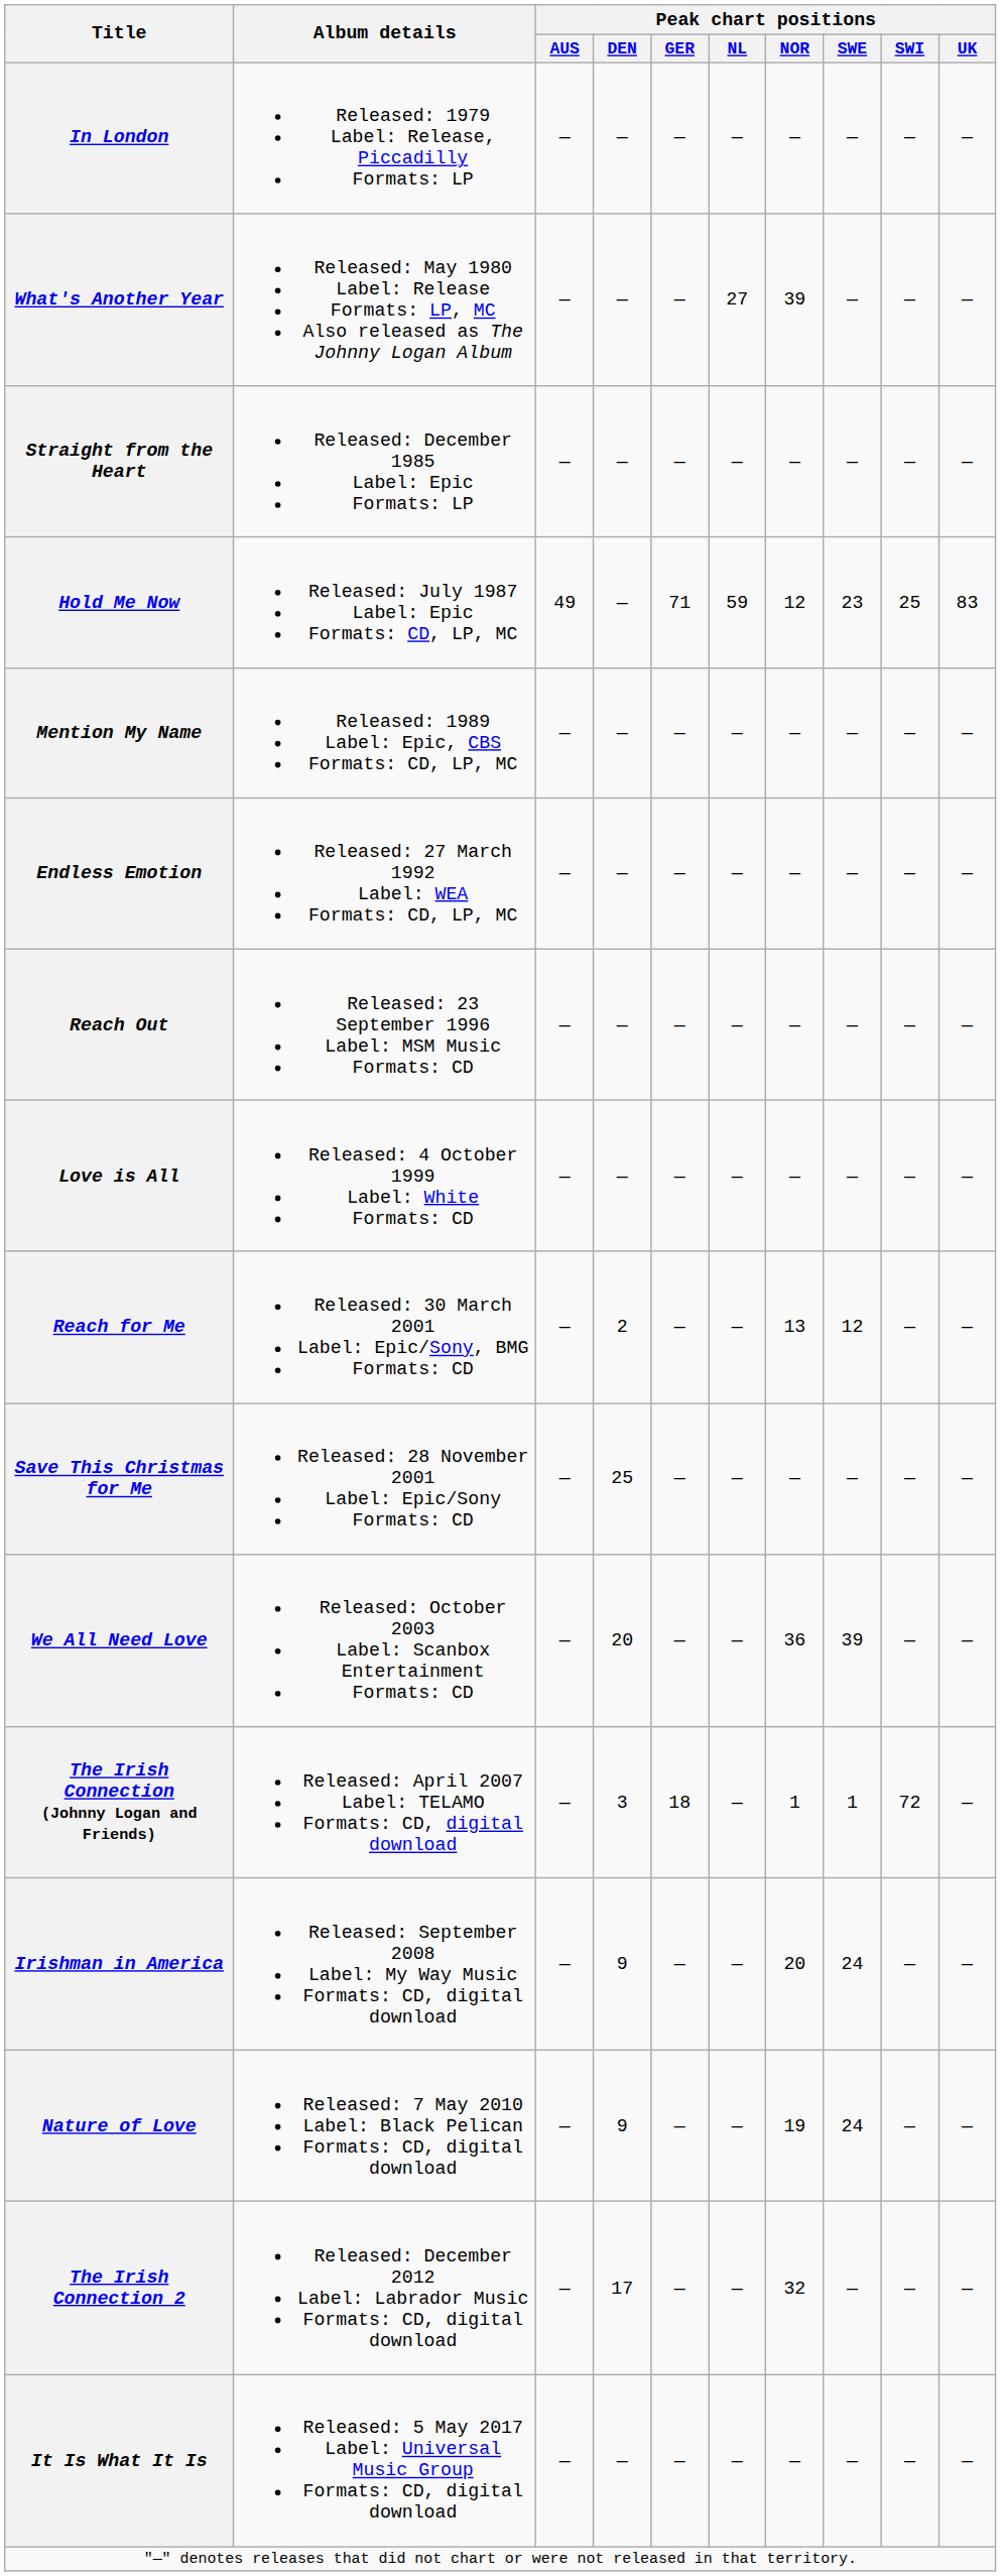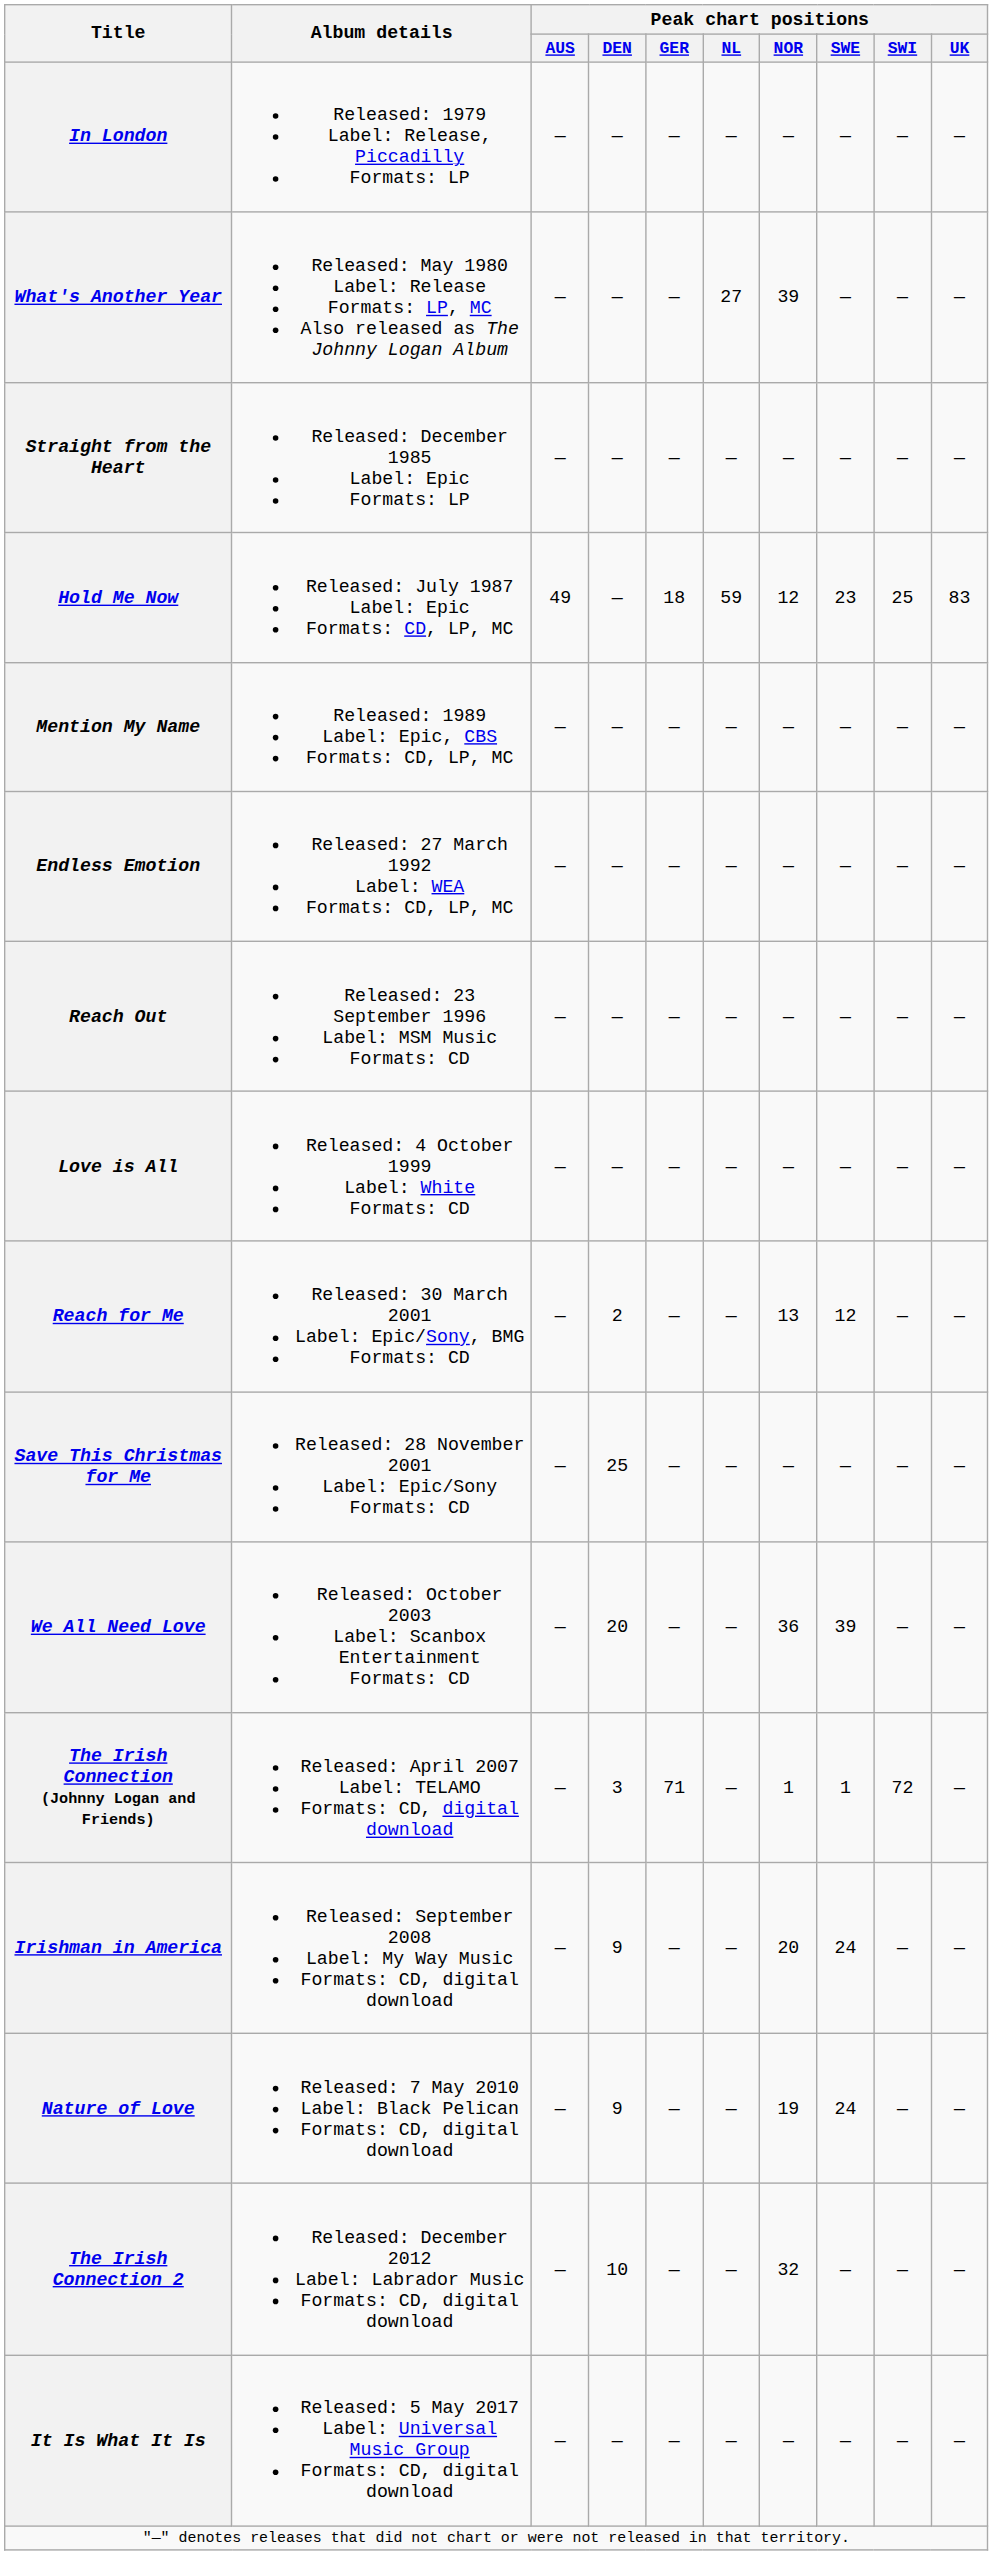Hold Me Now | Peak chart positions / GER: 71 -> 18
The Irish Connection (Johnny Logan and Friends) | Peak chart positions / GER: 18 -> 71
The Irish Connection 2 | Peak chart positions / DEN: 17 -> 10
